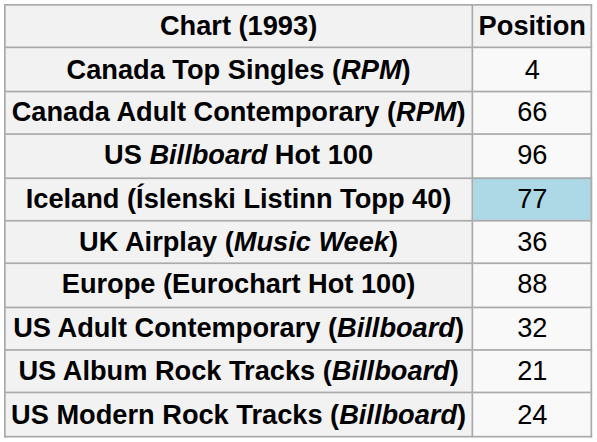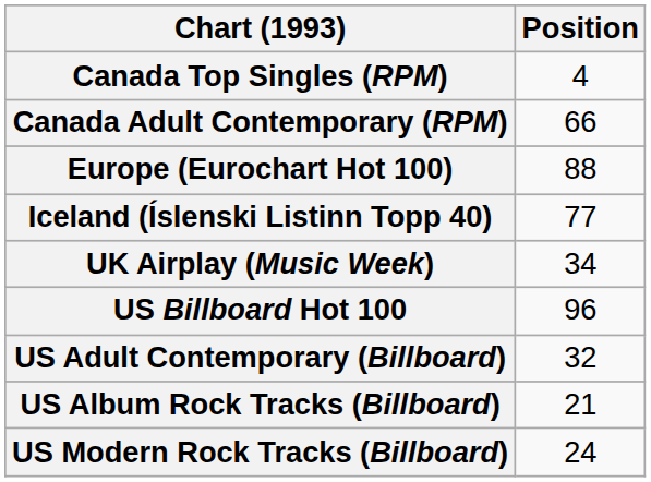rows swapped: Europe (Eurochart Hot 100) <-> US Billboard Hot 100
Iceland (Íslenski Listinn Topp 40) | Position: lightblue background -> no background
UK Airplay (Music Week) | Position: 36 -> 34
